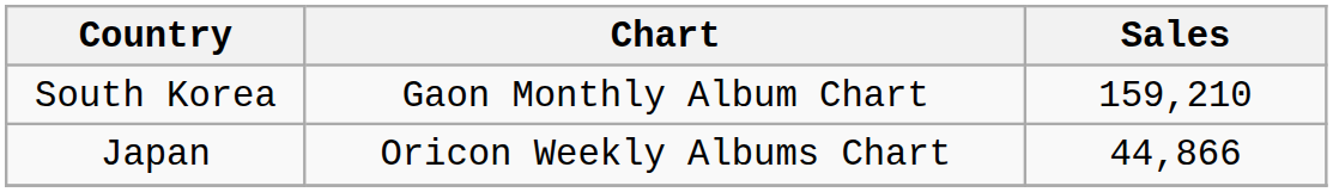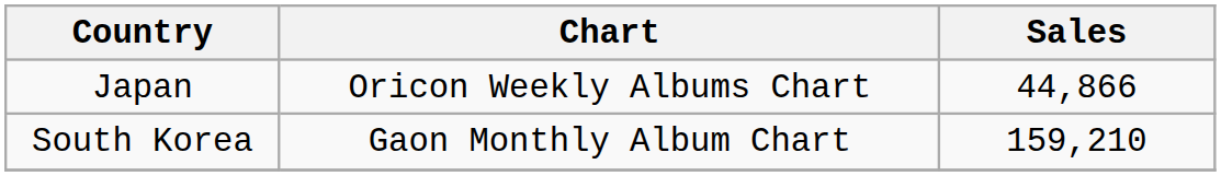rows swapped: South Korea <-> Japan
